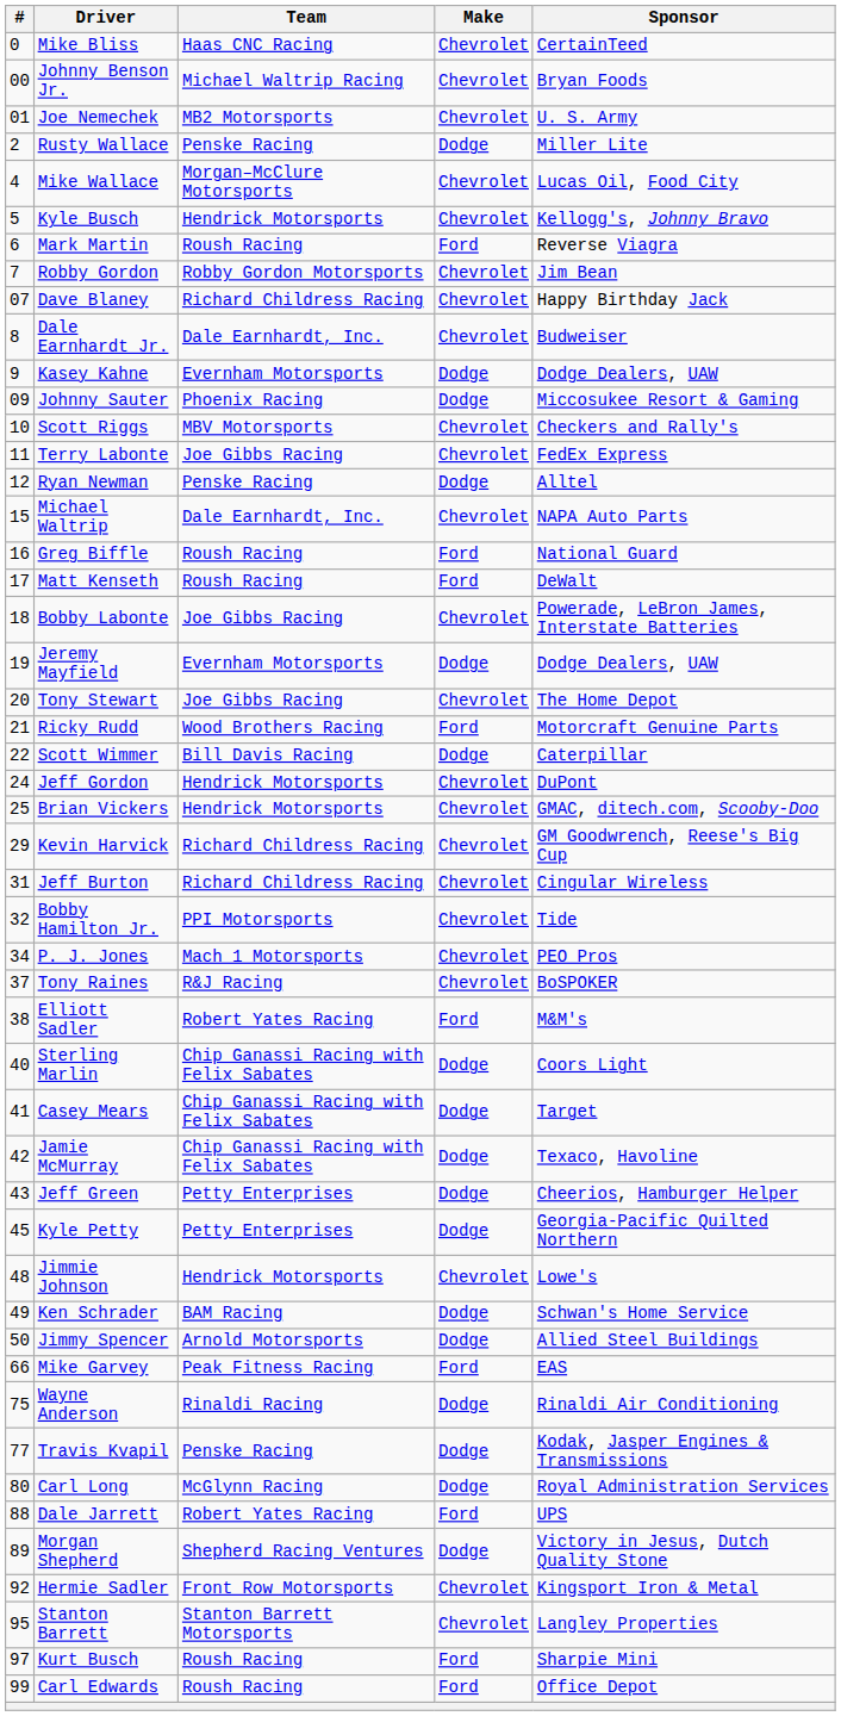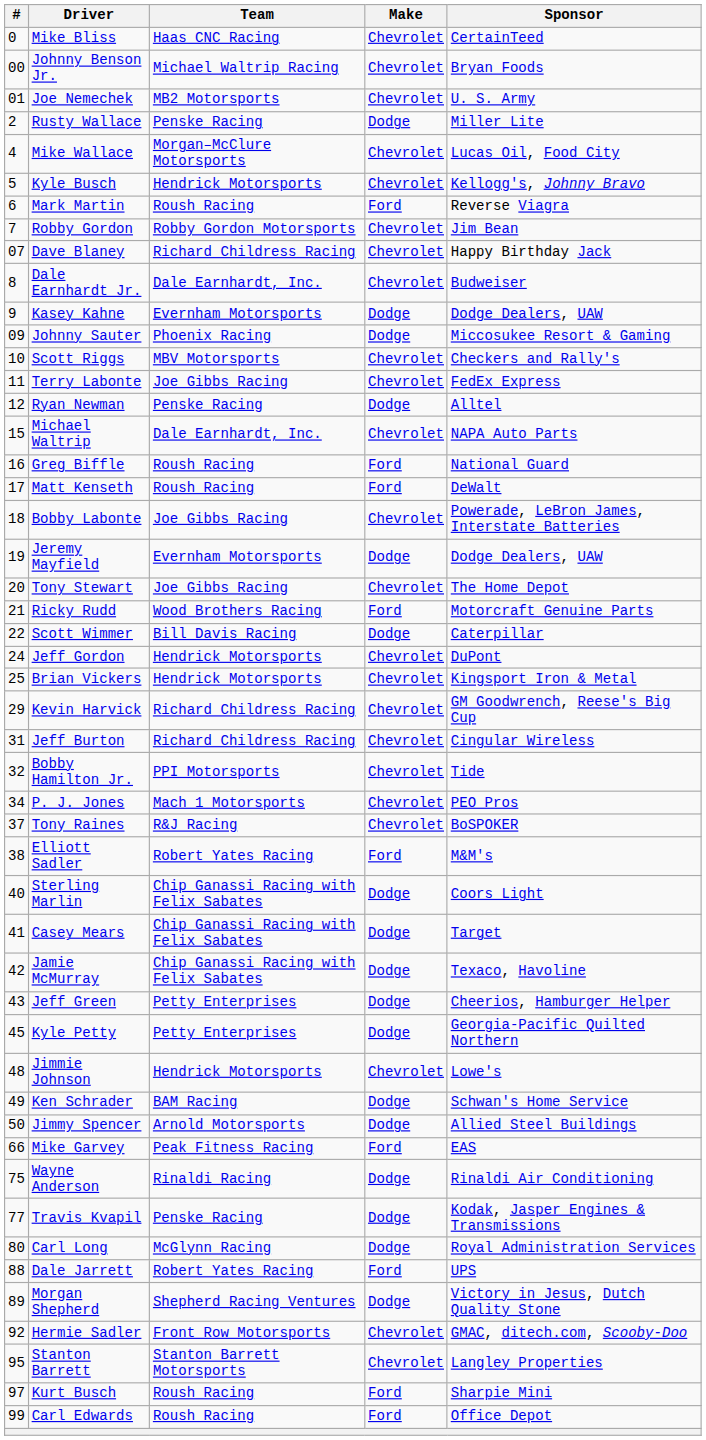Brian Vickers | Sponsor: GMAC, ditech.com, Scooby-Doo -> Kingsport Iron & Metal
Hermie Sadler | Sponsor: Kingsport Iron & Metal -> GMAC, ditech.com, Scooby-Doo
